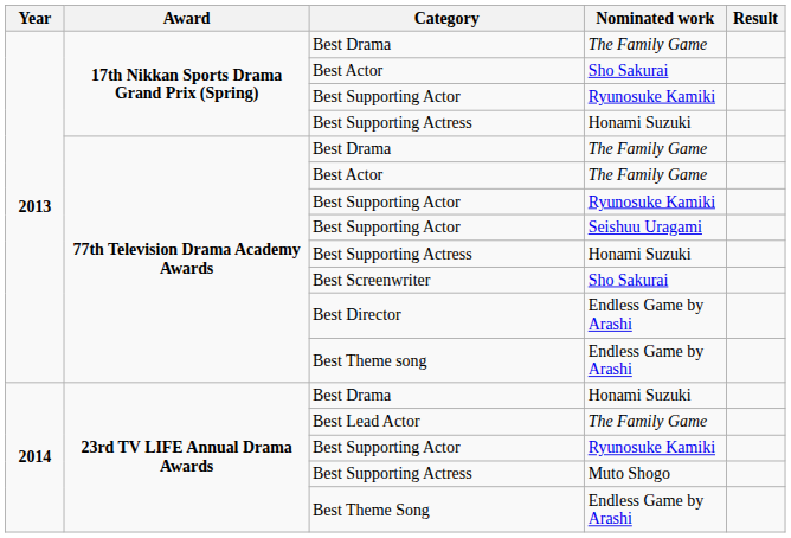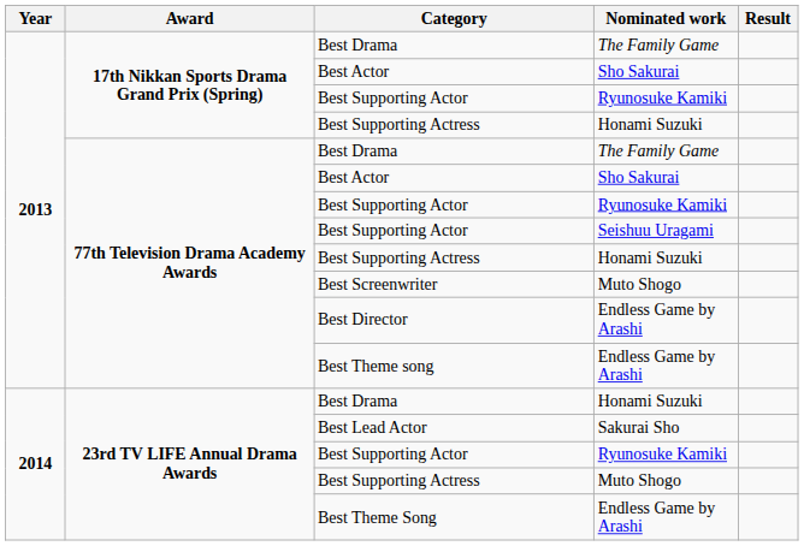77th Television Drama Academy Awards / Best Actor | Nominated work: The Family Game -> Sho Sakurai
Best Screenwriter | Nominated work: Sho Sakurai -> Muto Shogo
Best Lead Actor | Nominated work: The Family Game -> Sakurai Sho
